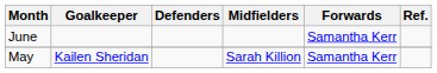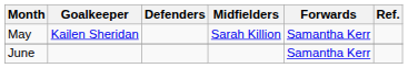rows swapped: May <-> June
